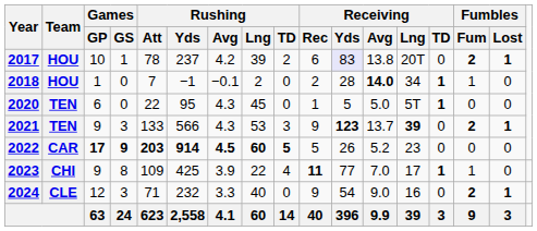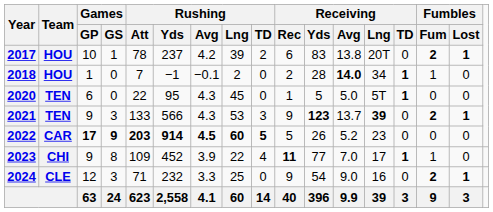2017 | Receiving / Yds: lavender background -> no background
2023 | Rushing / Yds: 425 -> 452
2024 | Rushing / Lng: 40 -> 25
